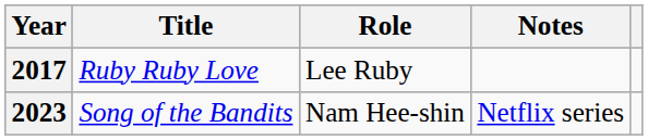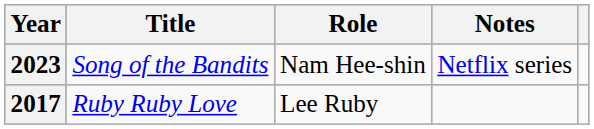rows swapped: 2017 <-> 2023
